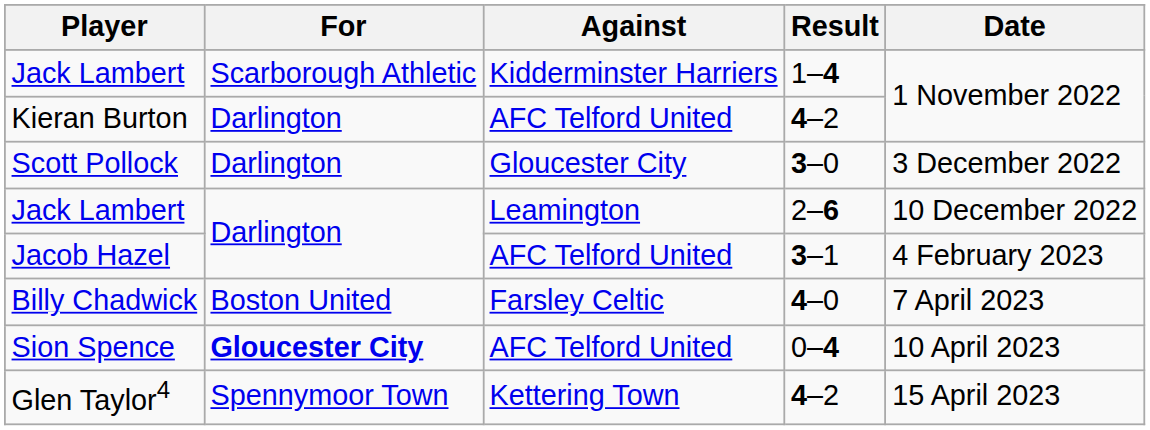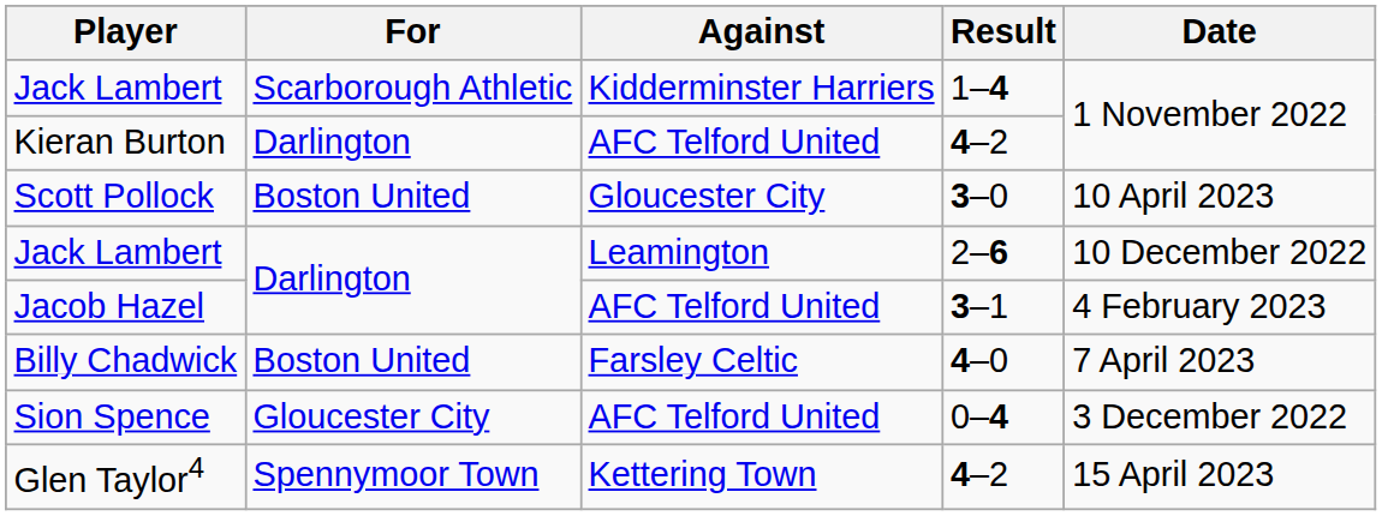Scott Pollock | For: Darlington -> Boston United
Scott Pollock | Date: 3 December 2022 -> 10 April 2023
Sion Spence | For: bold -> normal
Sion Spence | Date: 10 April 2023 -> 3 December 2022
